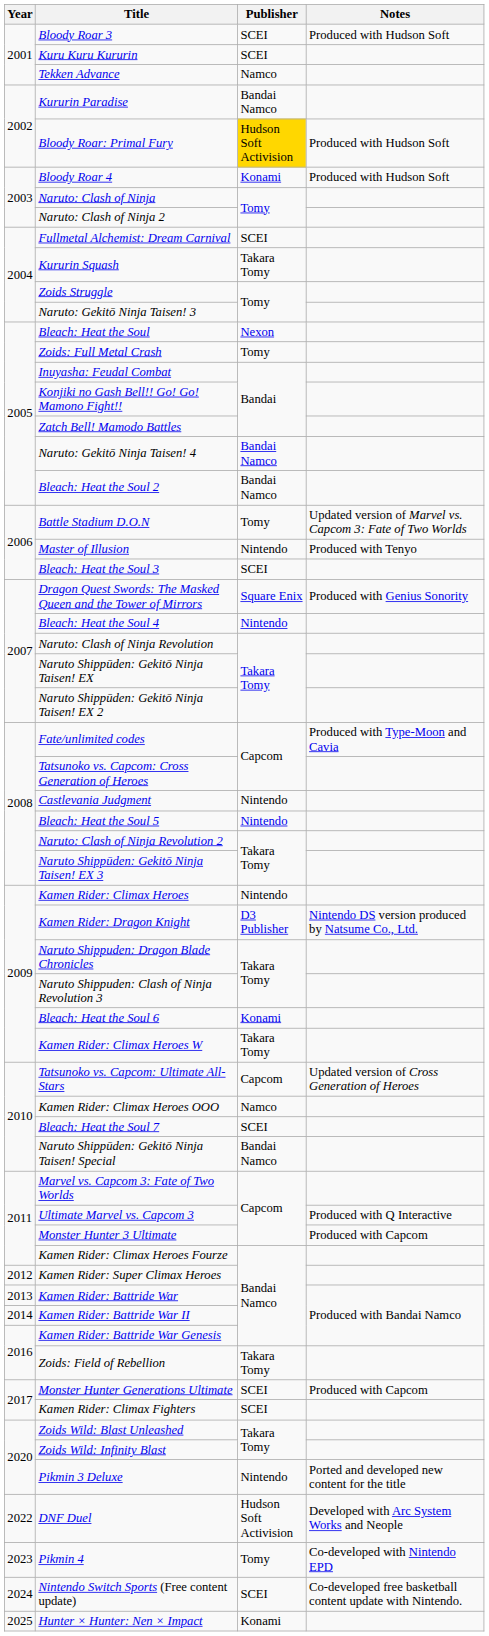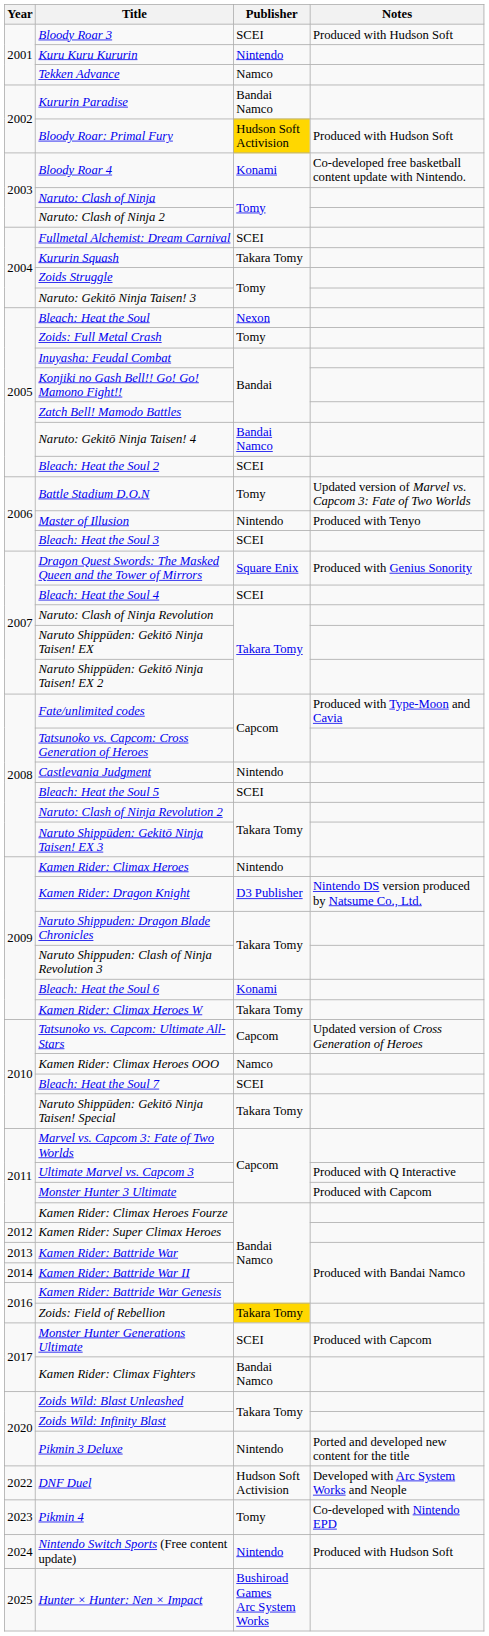Kuru Kuru Kururin | Publisher: SCEI -> Nintendo
Bloody Roar 4 | Notes: Produced with Hudson Soft -> Co-developed free basketball content update with Nintendo.
Bleach: Heat the Soul 2 | Publisher: Bandai Namco -> SCEI
Bleach: Heat the Soul 4 | Publisher: Nintendo -> SCEI
Bleach: Heat the Soul 5 | Publisher: Nintendo -> SCEI
Naruto Shippūden: Gekitō Ninja Taisen! Special | Publisher: Bandai Namco -> Takara Tomy
Zoids: Field of Rebellion | Publisher: no background -> gold background
Kamen Rider: Climax Fighters | Publisher: SCEI -> Bandai Namco
Nintendo Switch Sports (Free content update) | Publisher: SCEI -> Nintendo
Nintendo Switch Sports (Free content update) | Notes: Co-developed free basketball content update with Nintendo. -> Produced with Hudson Soft
Hunter × Hunter: Nen × Impact | Publisher: Konami -> Bushiroad Games Arc System Works
